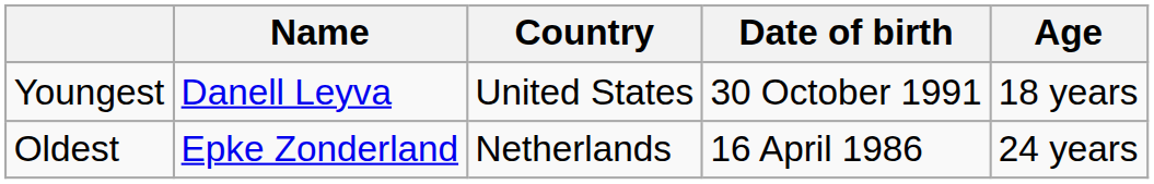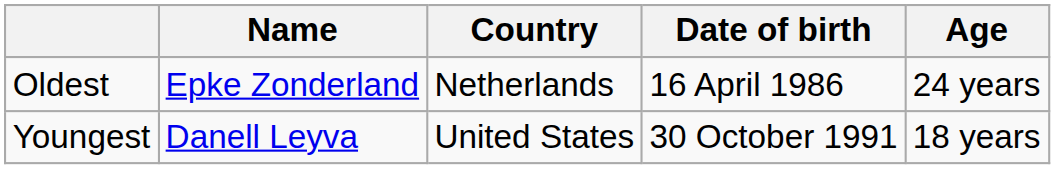rows swapped: Youngest <-> Oldest
